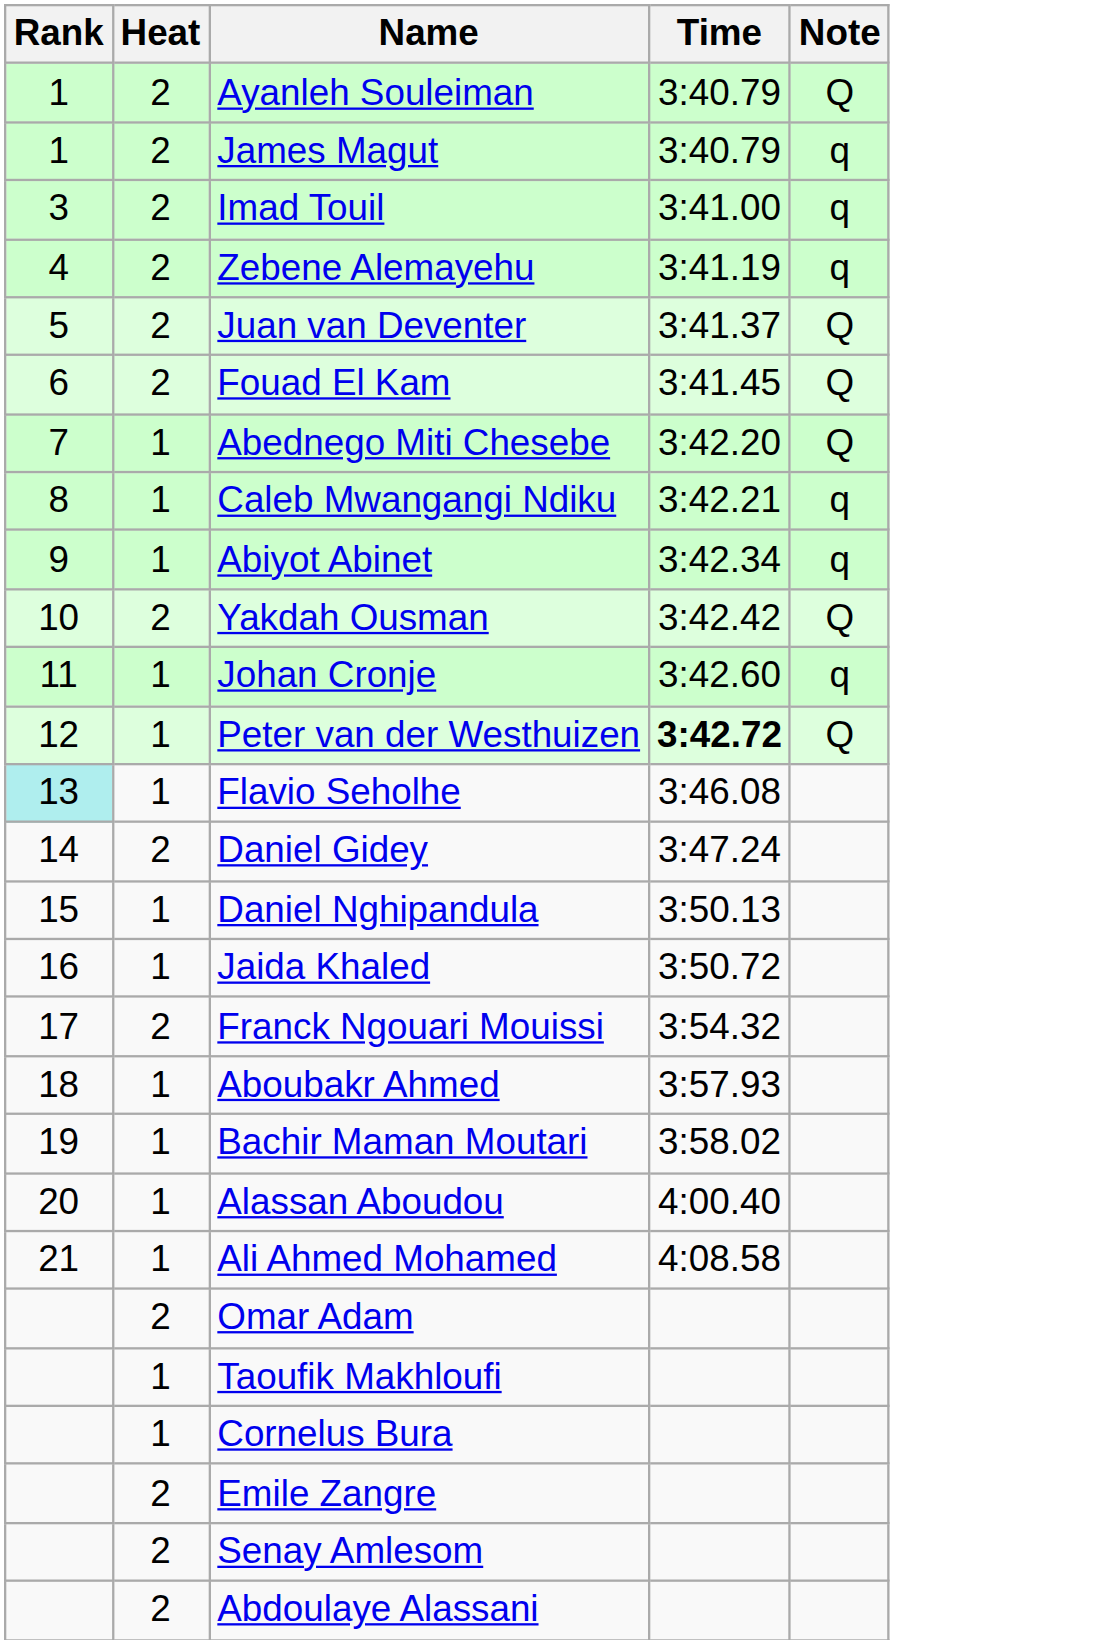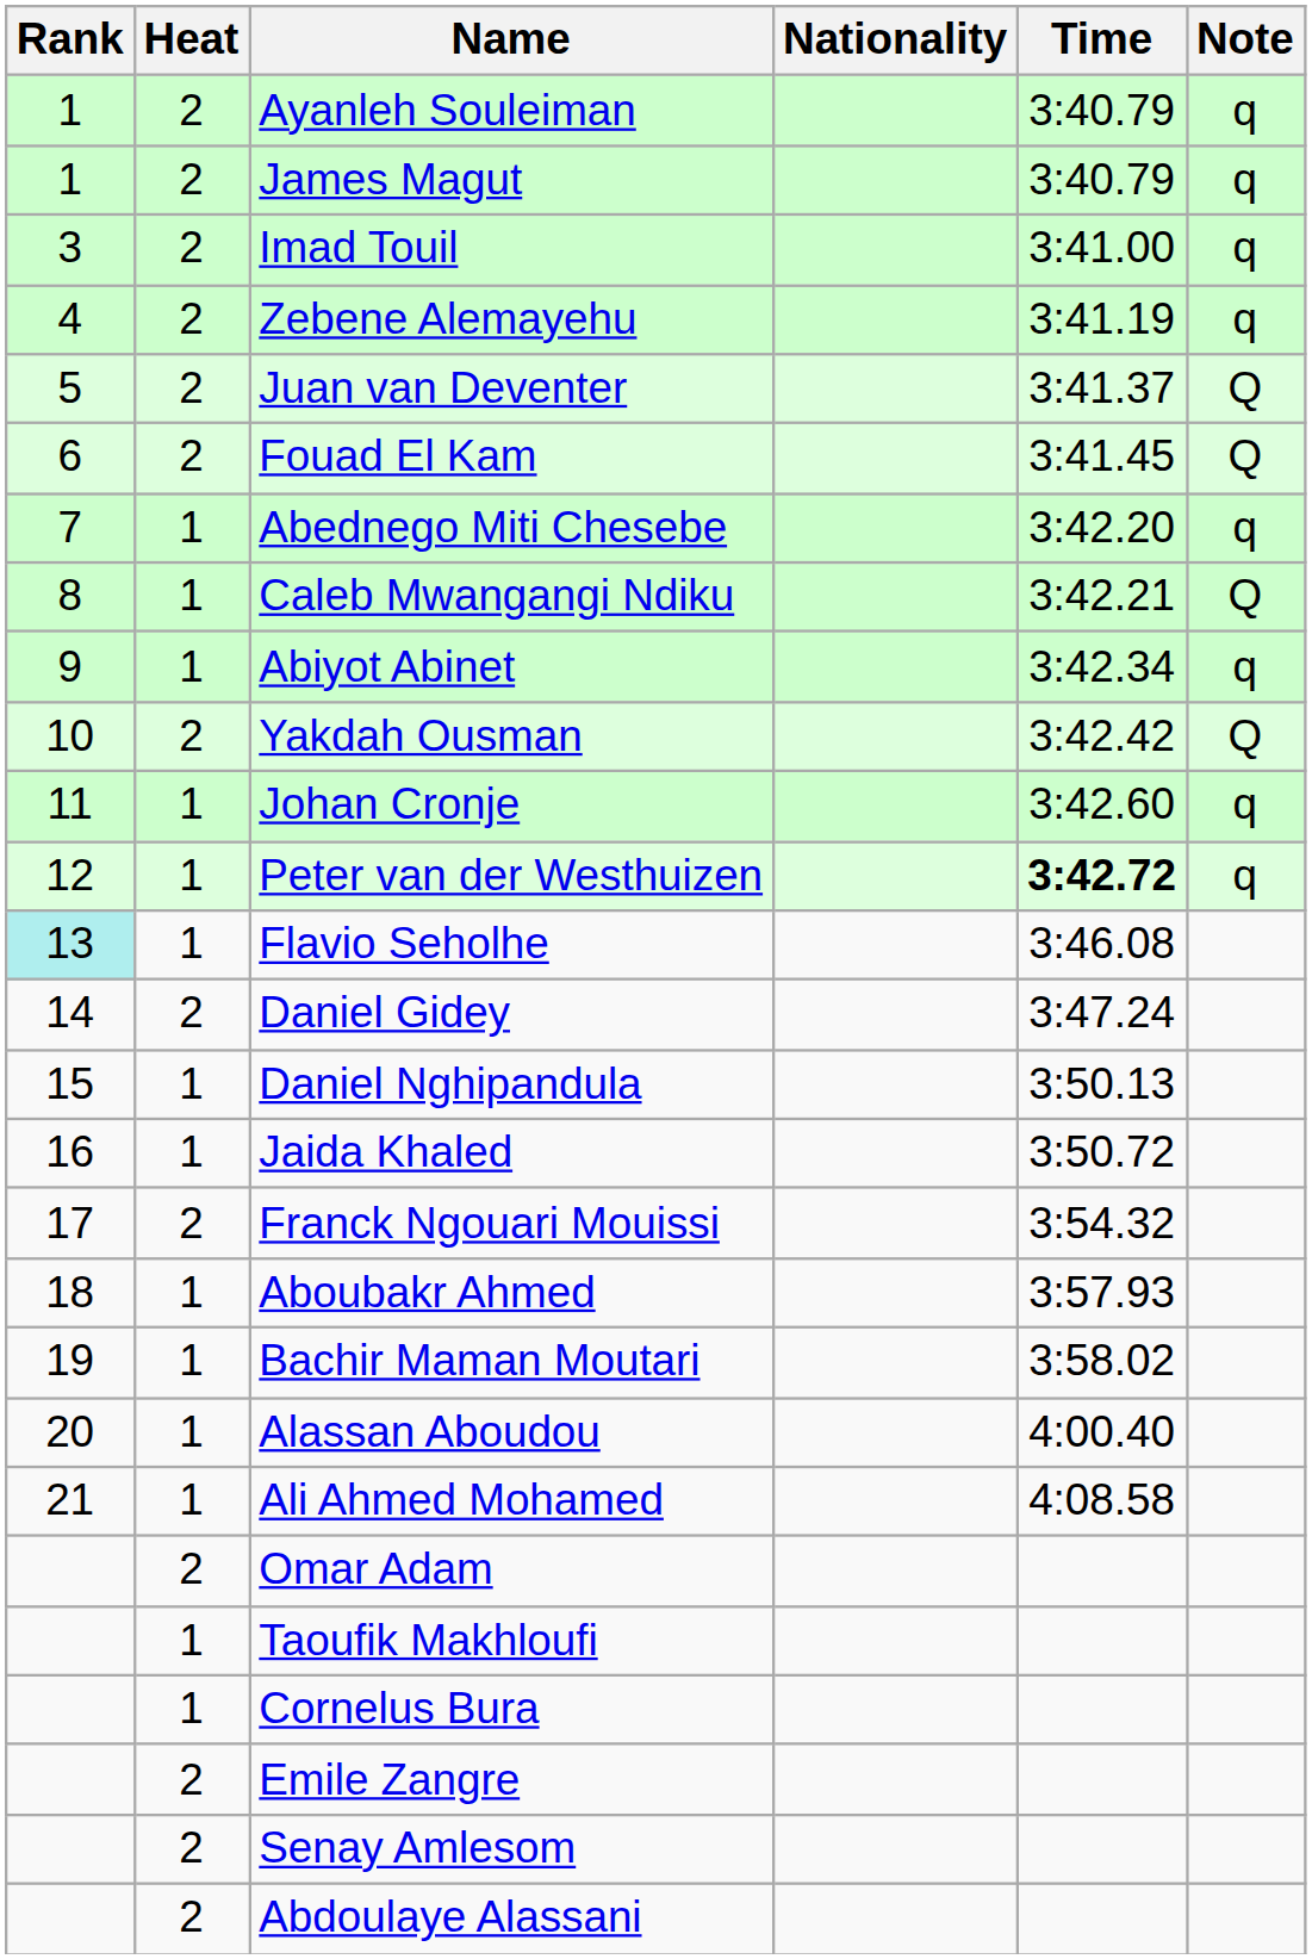+ column: Nationality
Ayanleh Souleiman | Note: Q -> q
Abednego Miti Chesebe | Note: Q -> q
Caleb Mwangangi Ndiku | Note: q -> Q
Peter van der Westhuizen | Note: Q -> q
